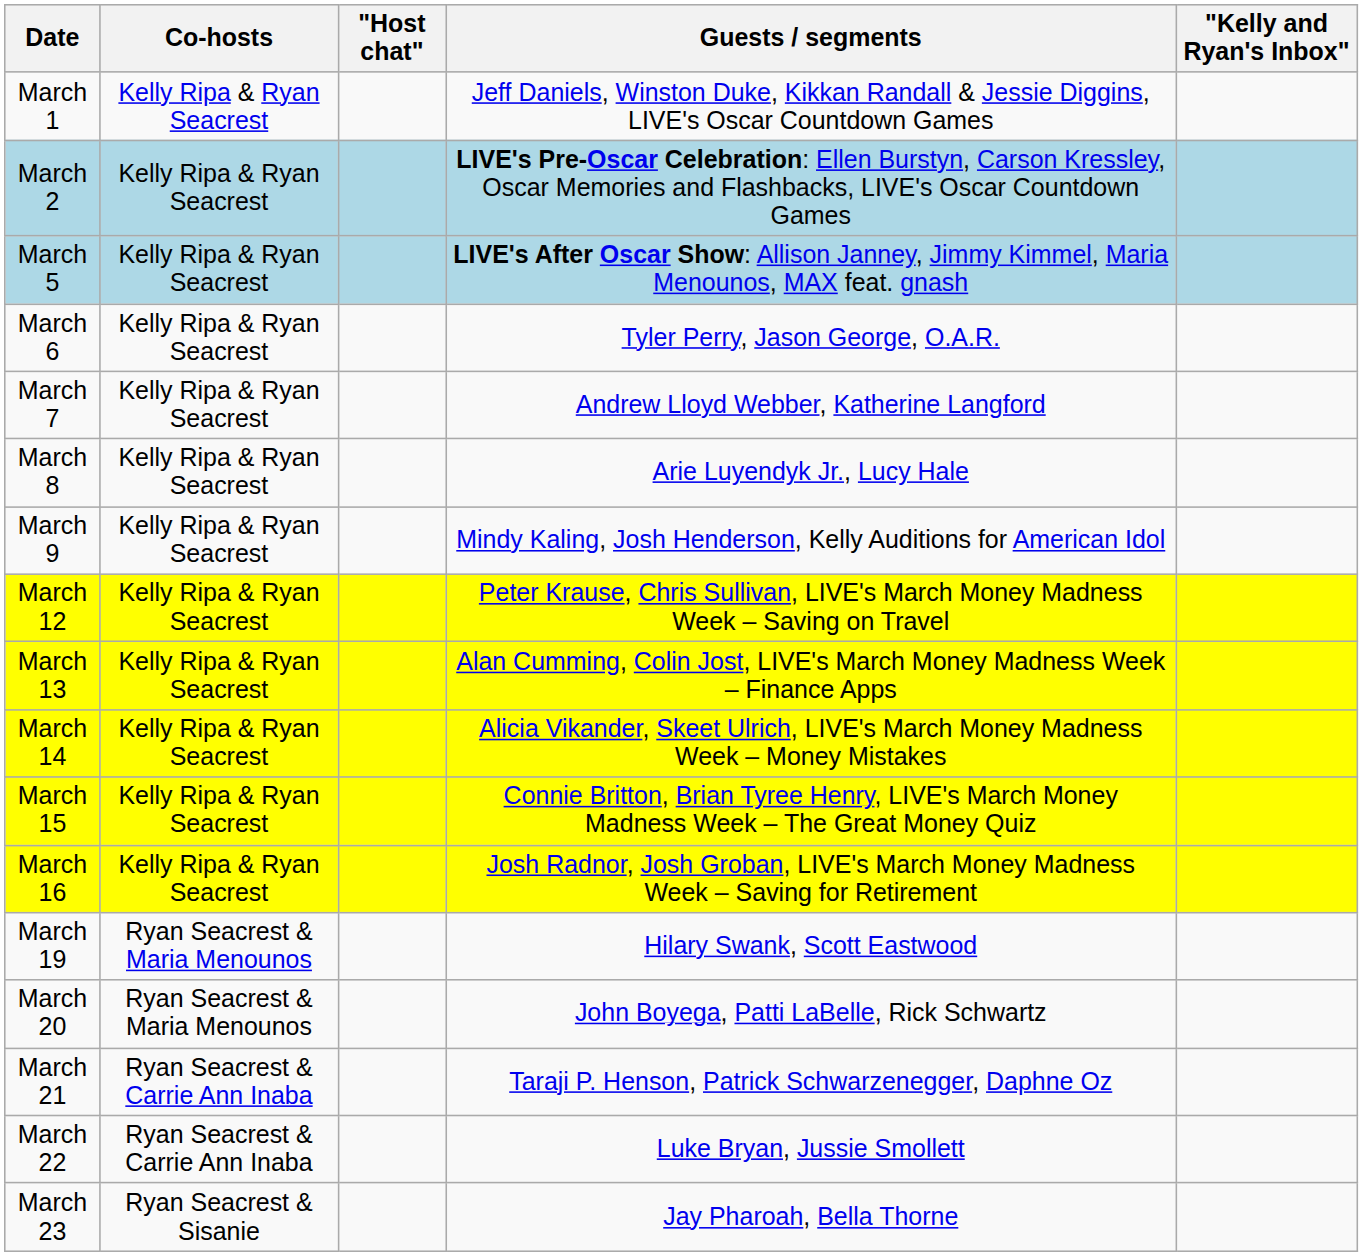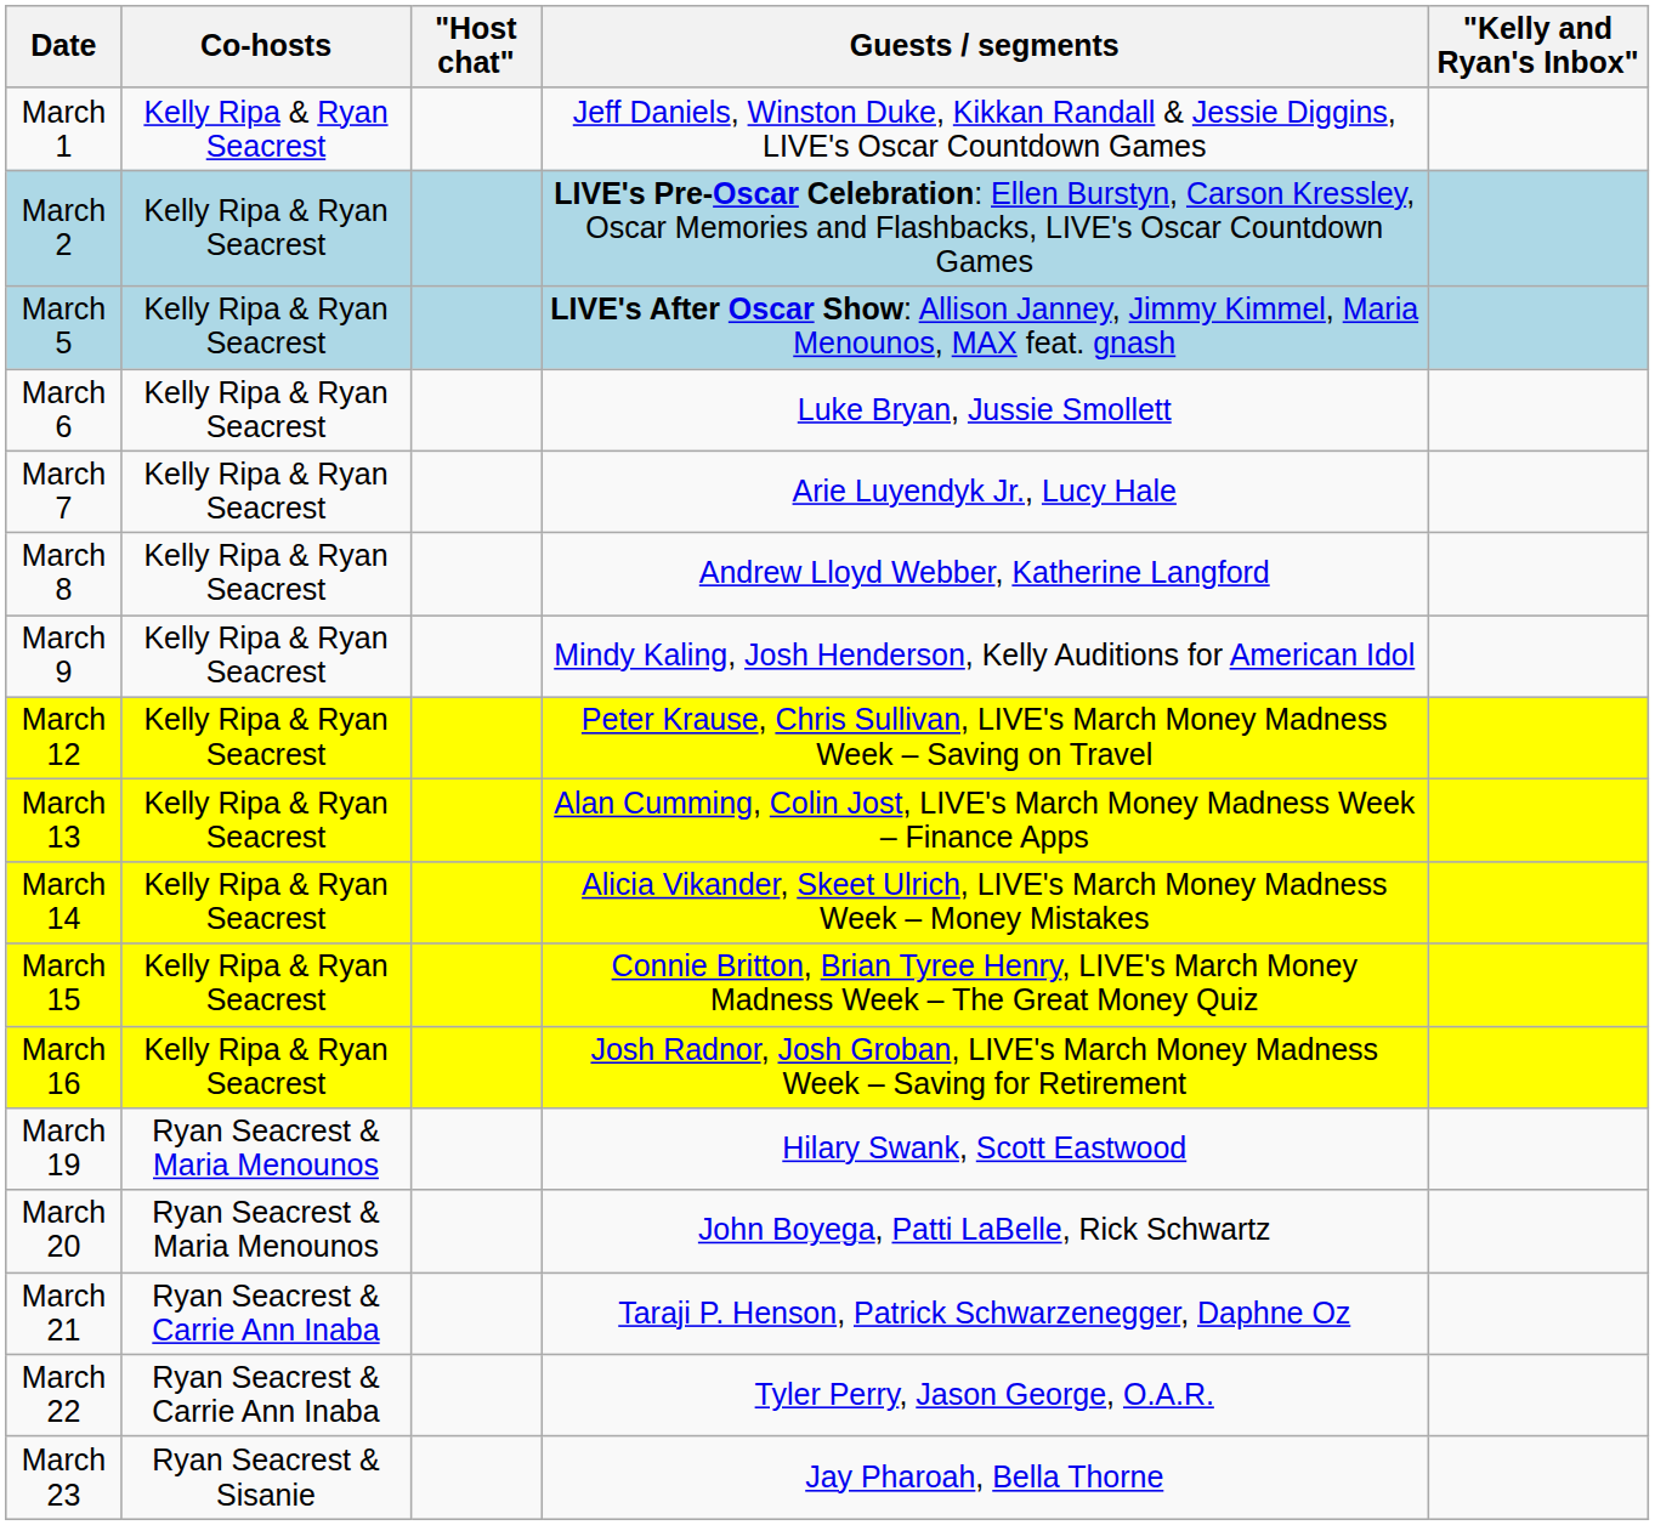March 6 | Guests / segments: Tyler Perry, Jason George, O.A.R. -> Luke Bryan, Jussie Smollett
March 7 | Guests / segments: Andrew Lloyd Webber, Katherine Langford -> Arie Luyendyk Jr., Lucy Hale
March 8 | Guests / segments: Arie Luyendyk Jr., Lucy Hale -> Andrew Lloyd Webber, Katherine Langford
March 22 | Guests / segments: Luke Bryan, Jussie Smollett -> Tyler Perry, Jason George, O.A.R.
